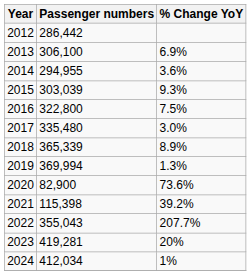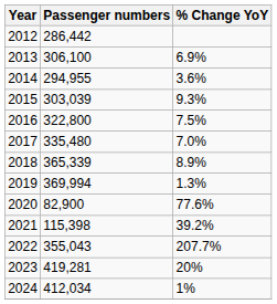2017 | % Change YoY: 3.0% -> 7.0%
2020 | % Change YoY: 73.6% -> 77.6%
